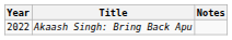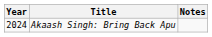Akaash Singh: Bring Back Apu | Year: 2022 -> 2024
